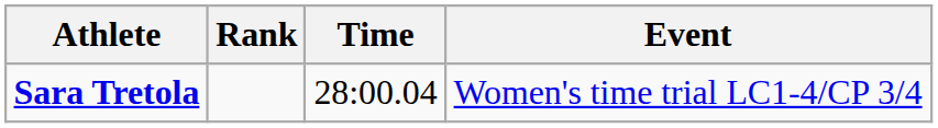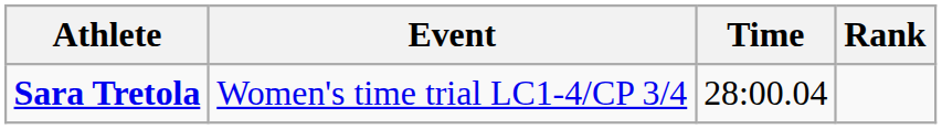columns swapped: Event <-> Rank
